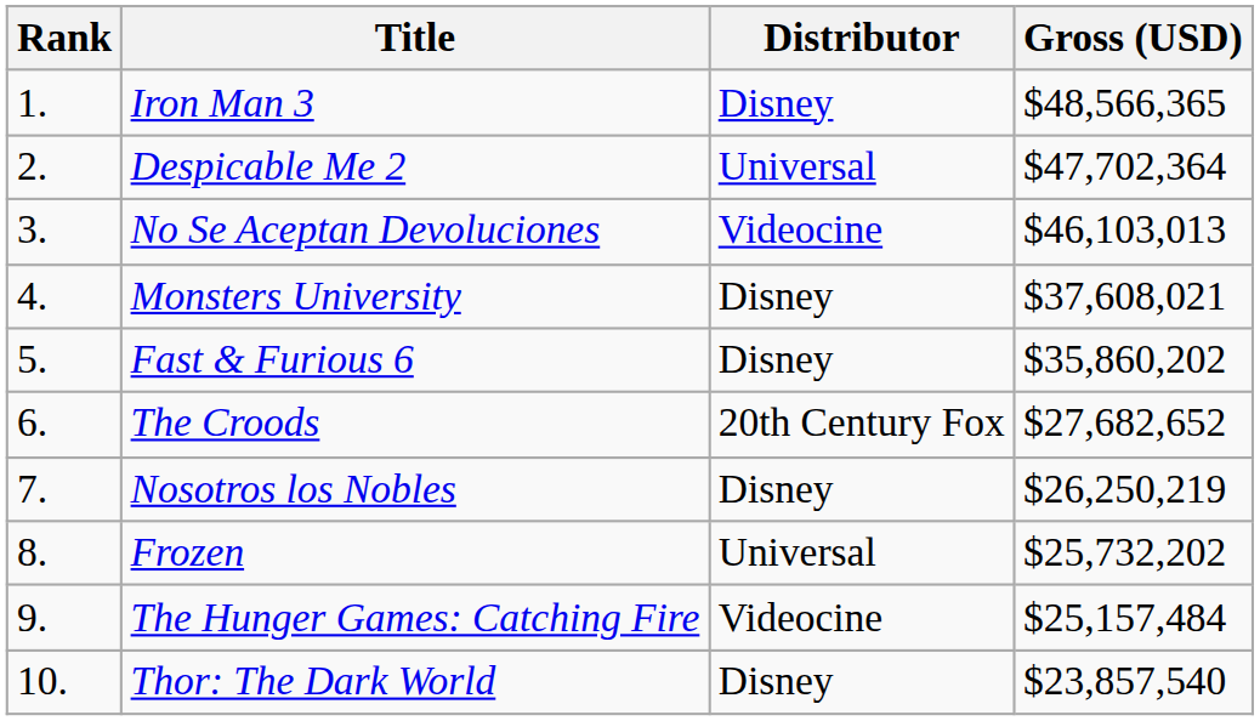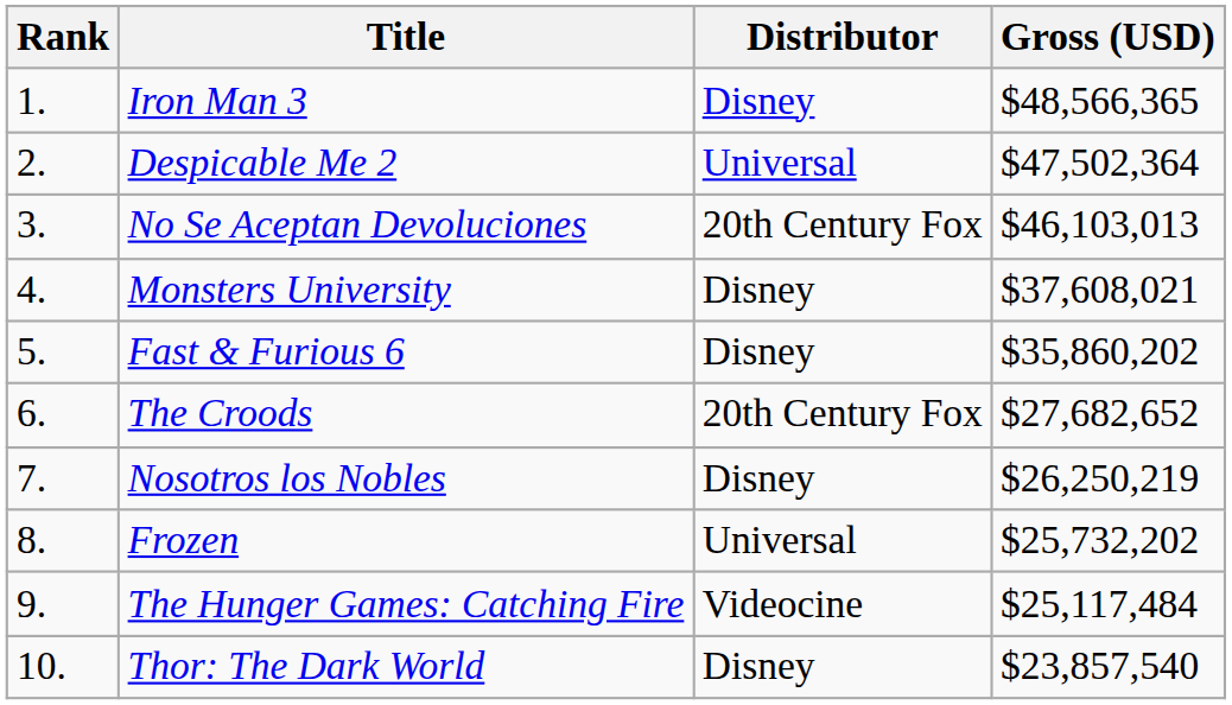Despicable Me 2 | Gross (USD): $47,702,364 -> $47,502,364
No Se Aceptan Devoluciones | Distributor: Videocine -> 20th Century Fox
The Hunger Games: Catching Fire | Gross (USD): $25,157,484 -> $25,117,484
